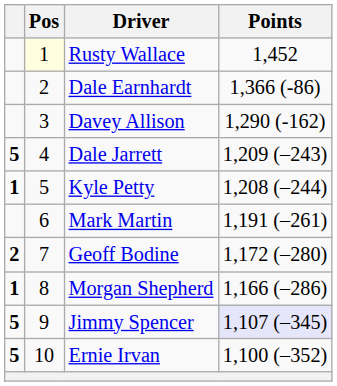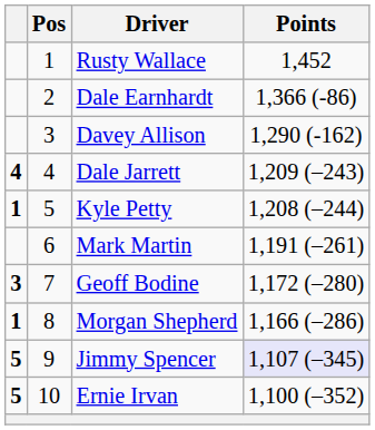Rusty Wallace | Pos: lightyellow background -> no background
Dale Jarrett | column 1: 5 -> 4
Geoff Bodine | column 1: 2 -> 3
